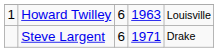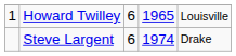Howard Twilley | column 4: 1963 -> 1965
Steve Largent | column 4: 1971 -> 1974
